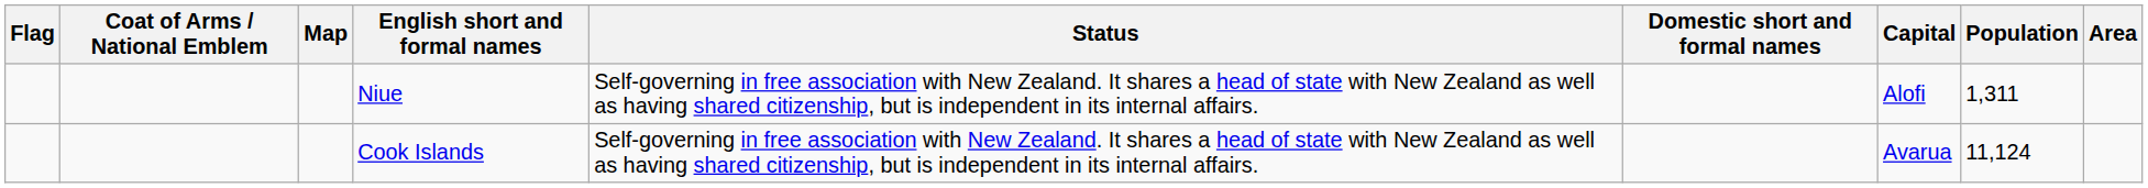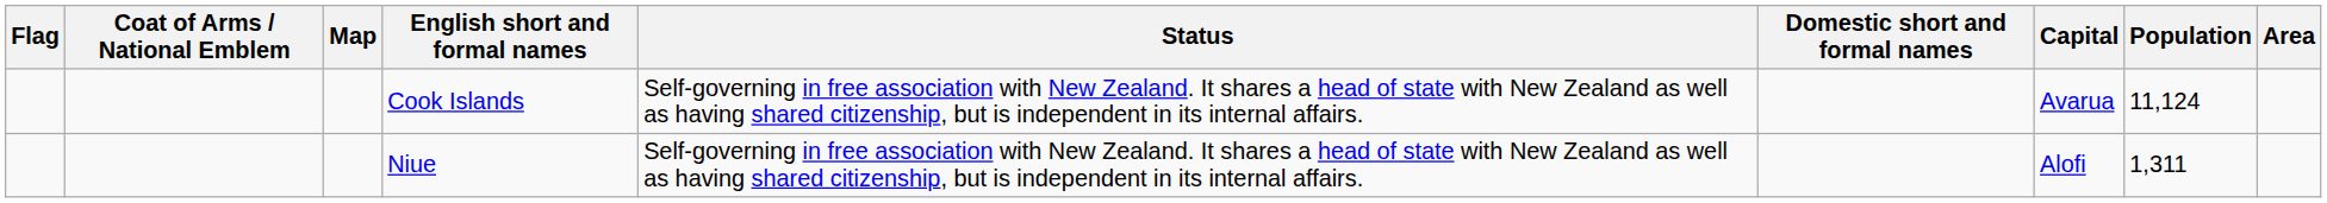rows swapped: Cook Islands <-> Niue
